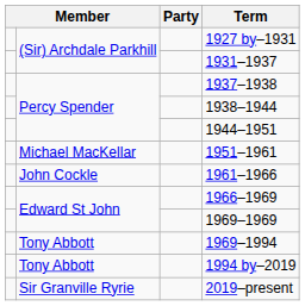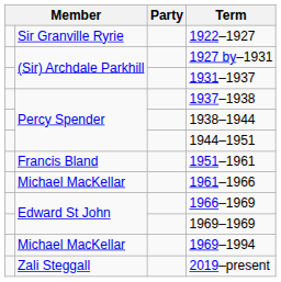+ row: Sir Granville Ryrie | 1922–1927
1951–1961 | column 2: Michael MacKellar -> Francis Bland
1961–1966 | column 2: John Cockle -> Michael MacKellar
1969–1994 | column 2: Tony Abbott -> Michael MacKellar
- row: Tony Abbott | 1994 by–2019
2019–present | column 2: Sir Granville Ryrie -> Zali Steggall
